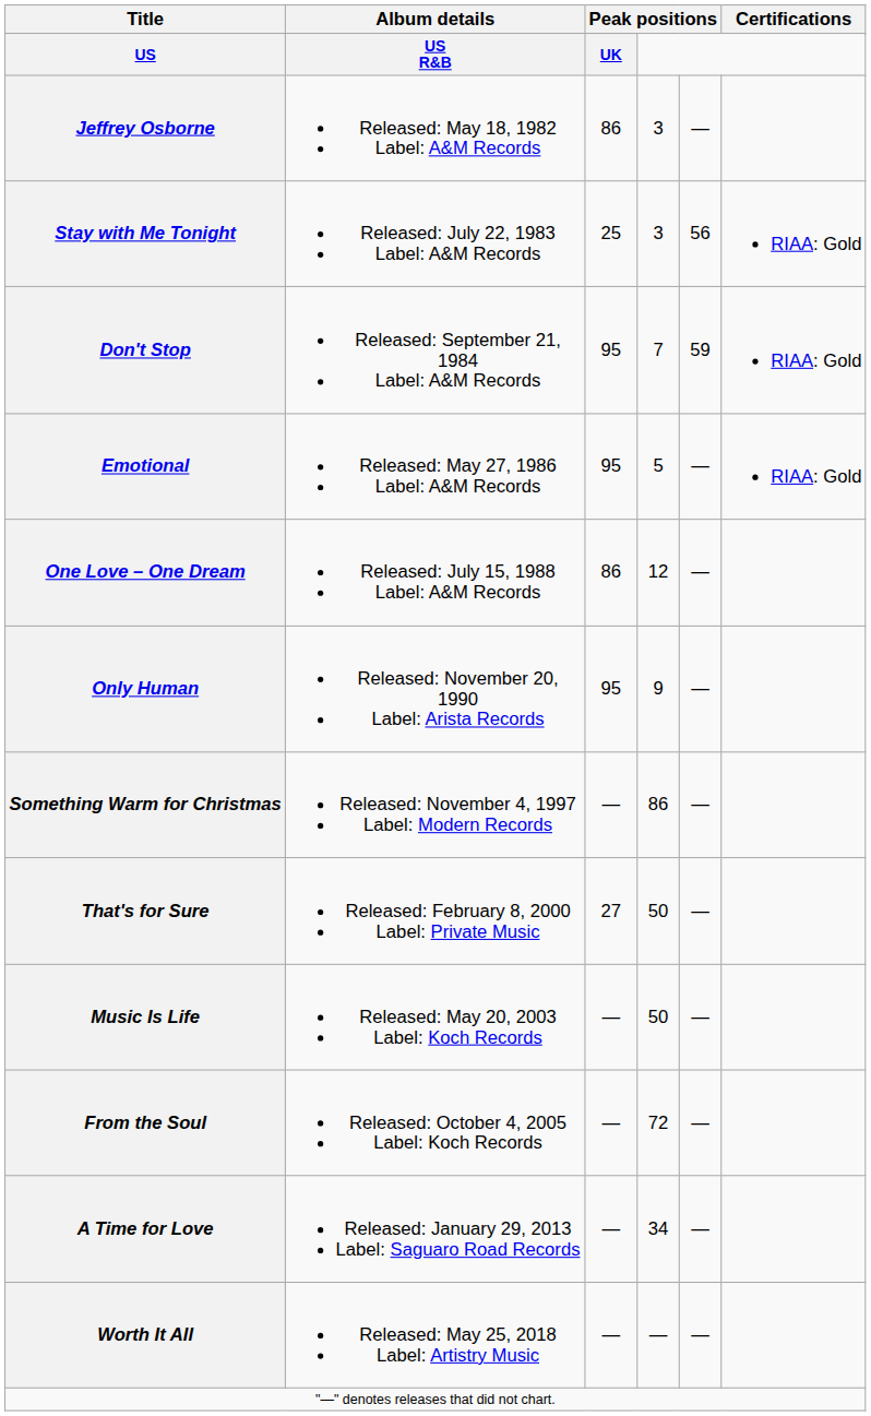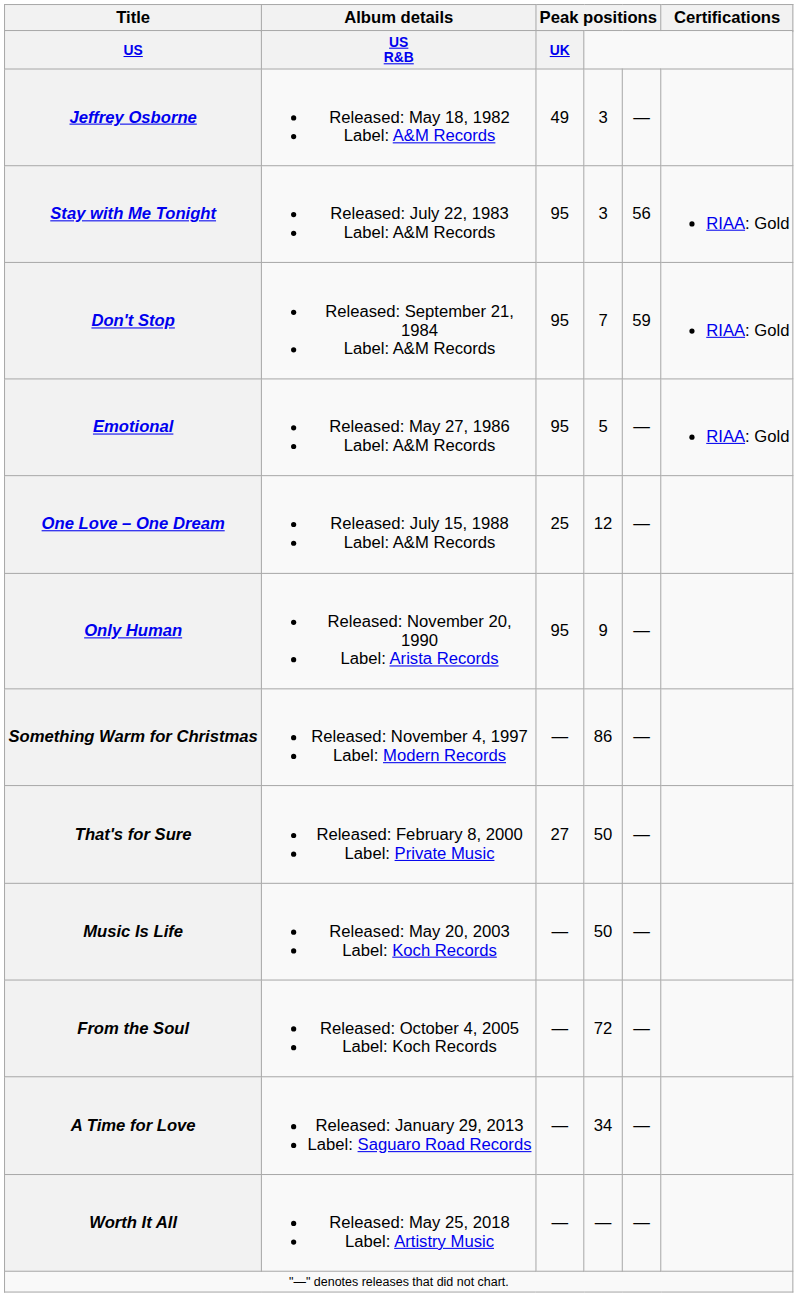Jeffrey Osborne | column 3: 86 -> 49
Stay with Me Tonight | column 3: 25 -> 95
One Love – One Dream | column 3: 86 -> 25
